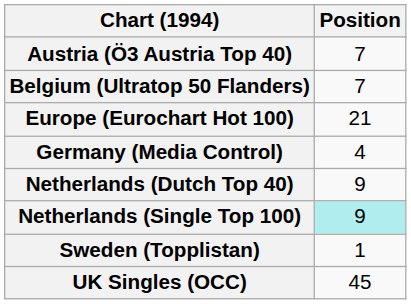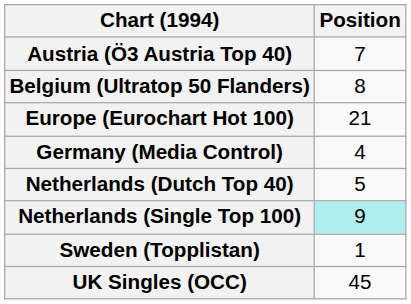Belgium (Ultratop 50 Flanders) | Position: 7 -> 8
Netherlands (Dutch Top 40) | Position: 9 -> 5
